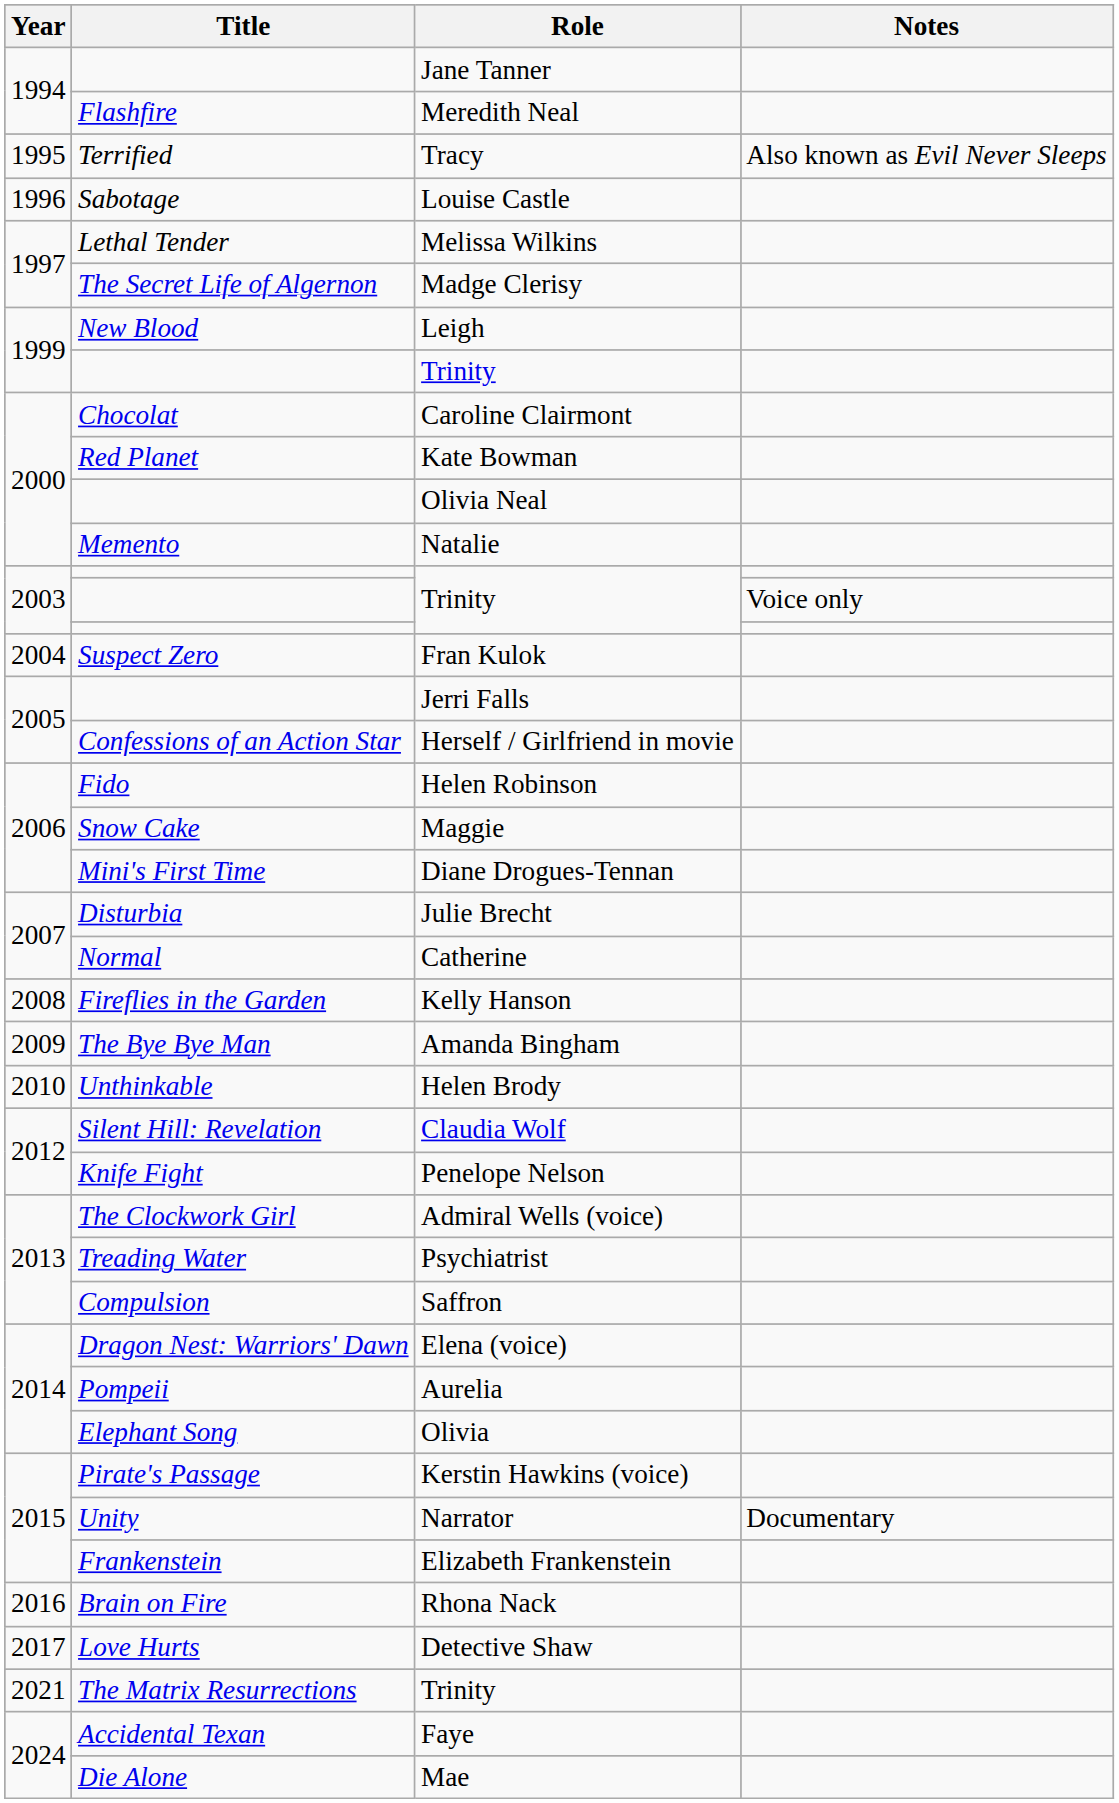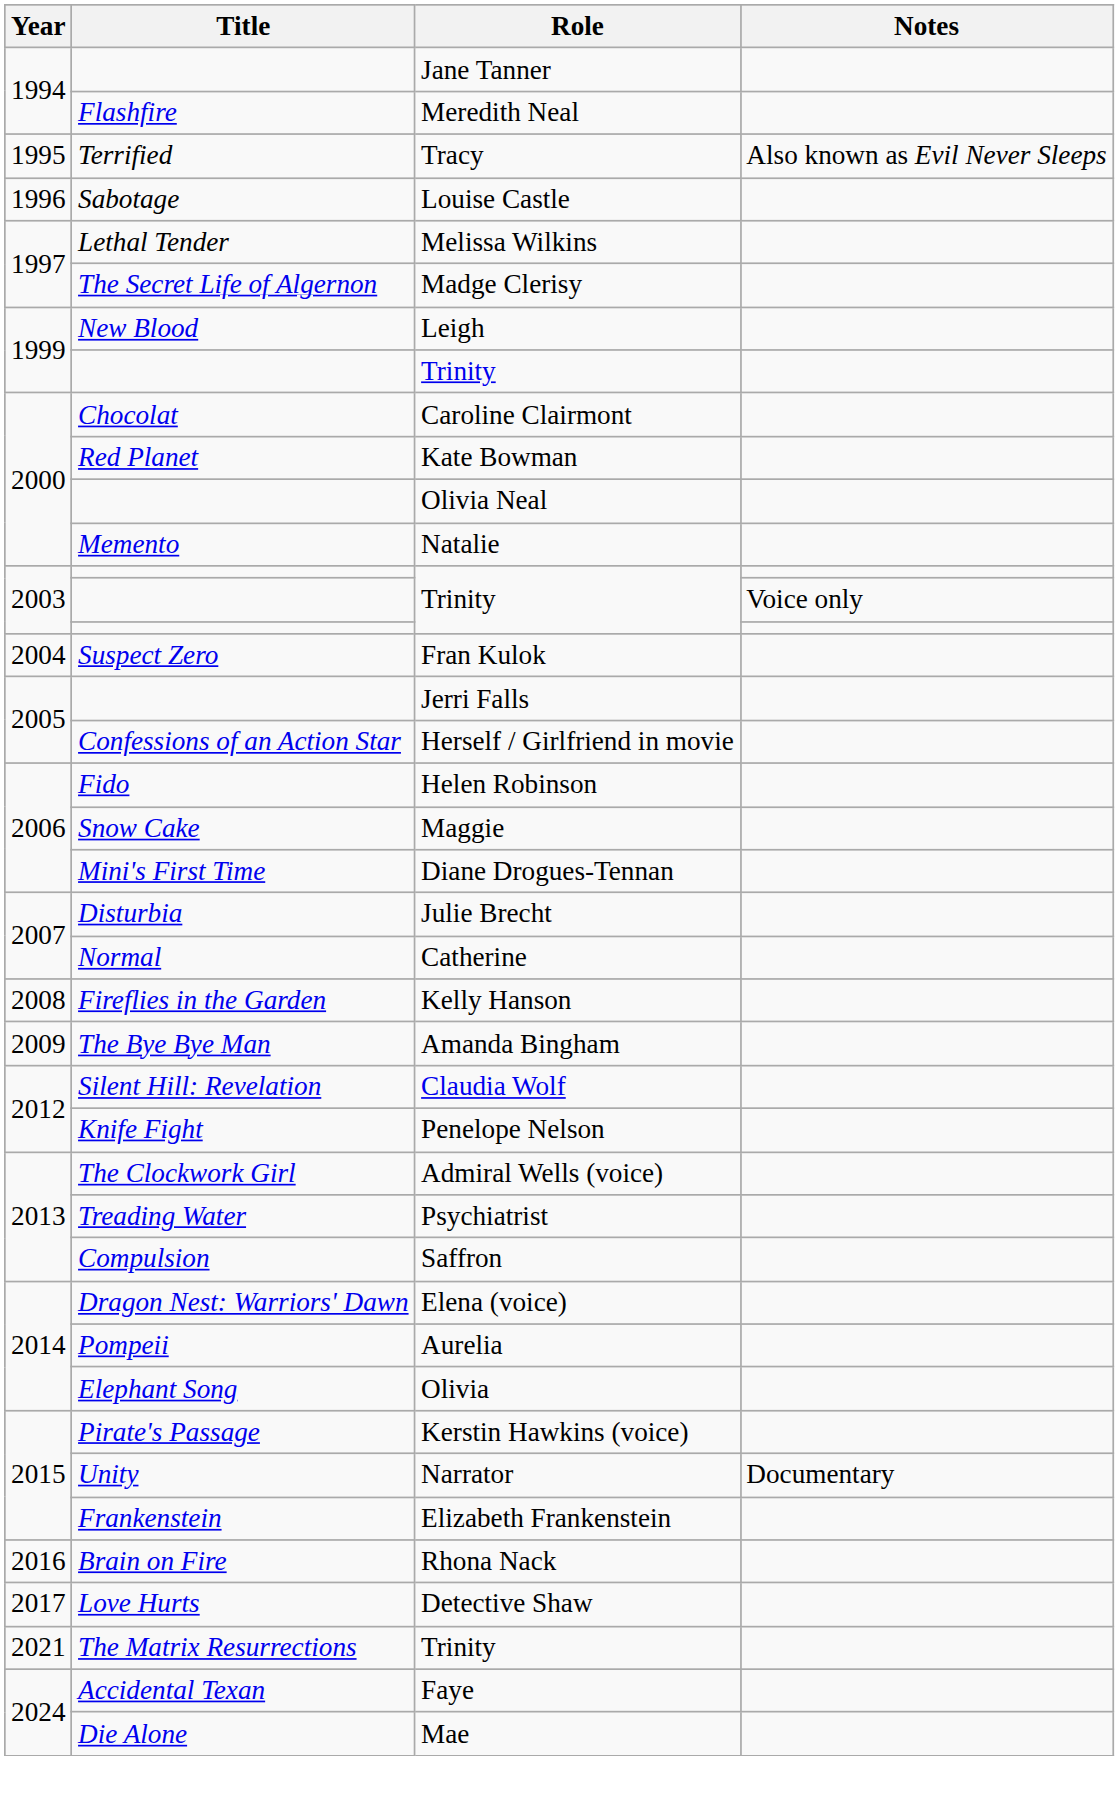- row: 2010 | Unthinkable | Helen Brody
